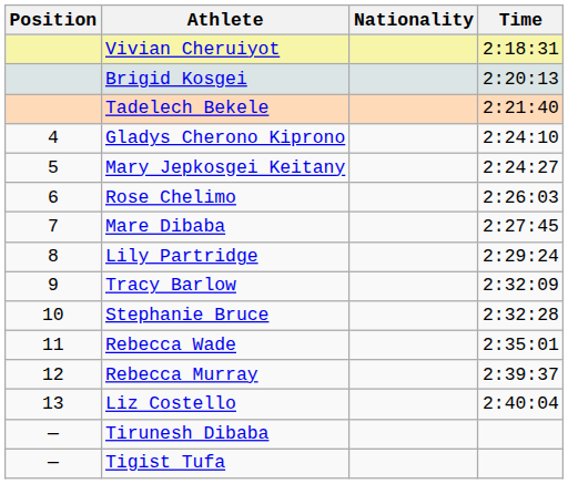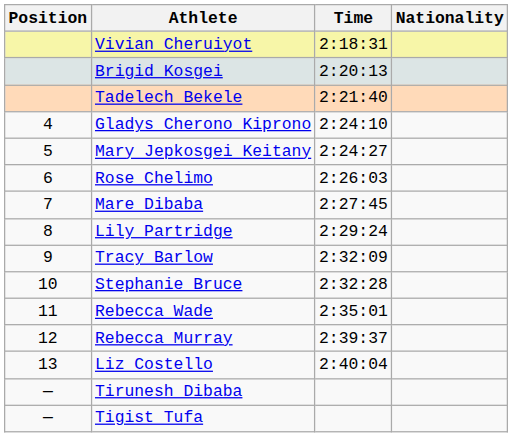columns swapped: Nationality <-> Time
